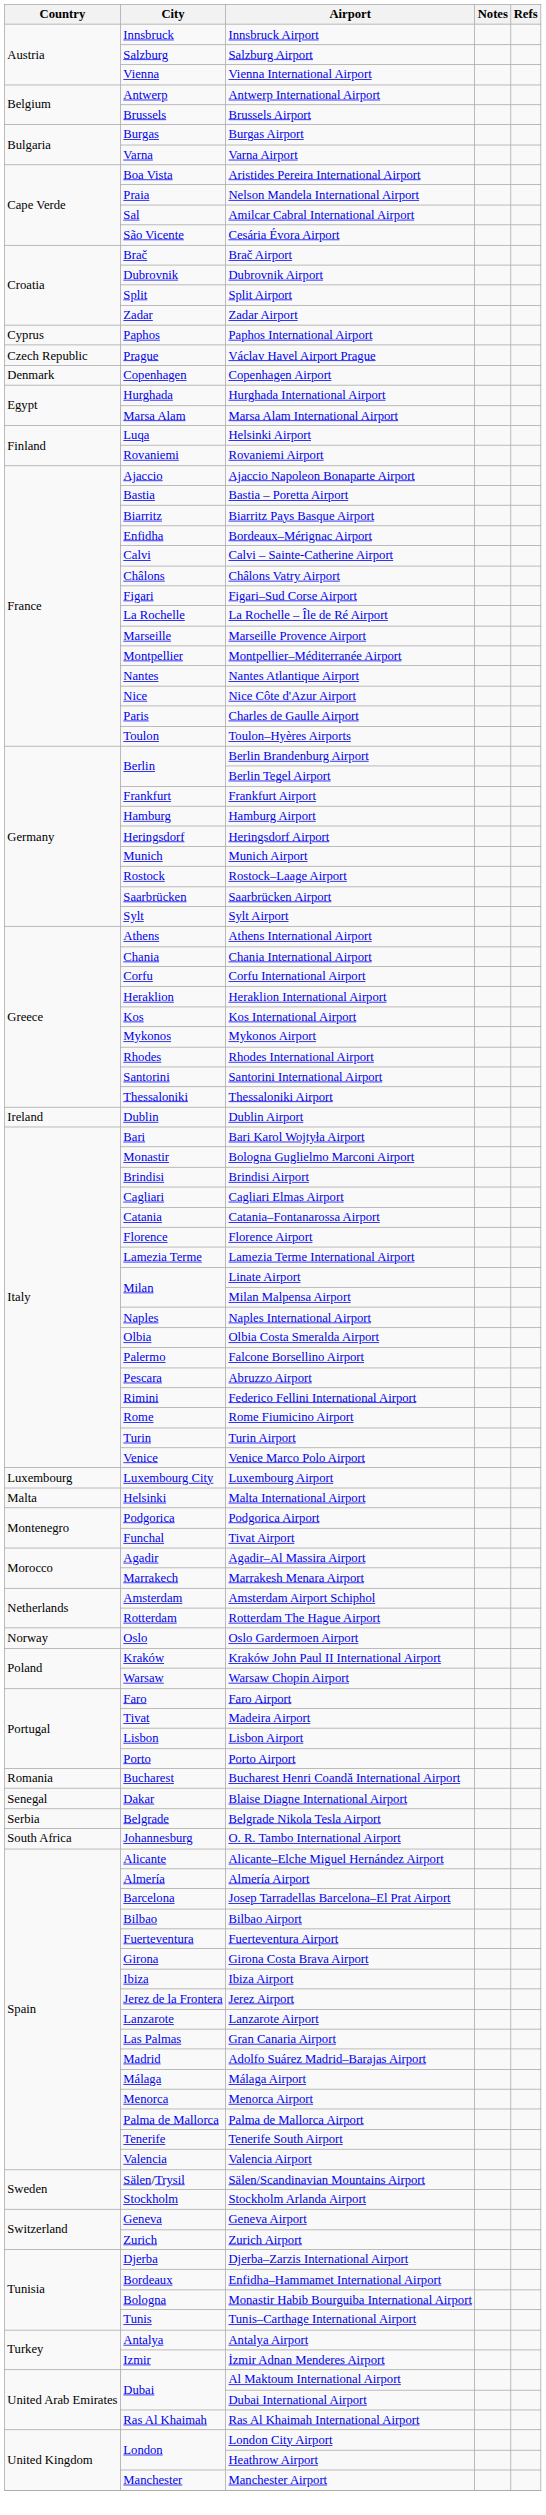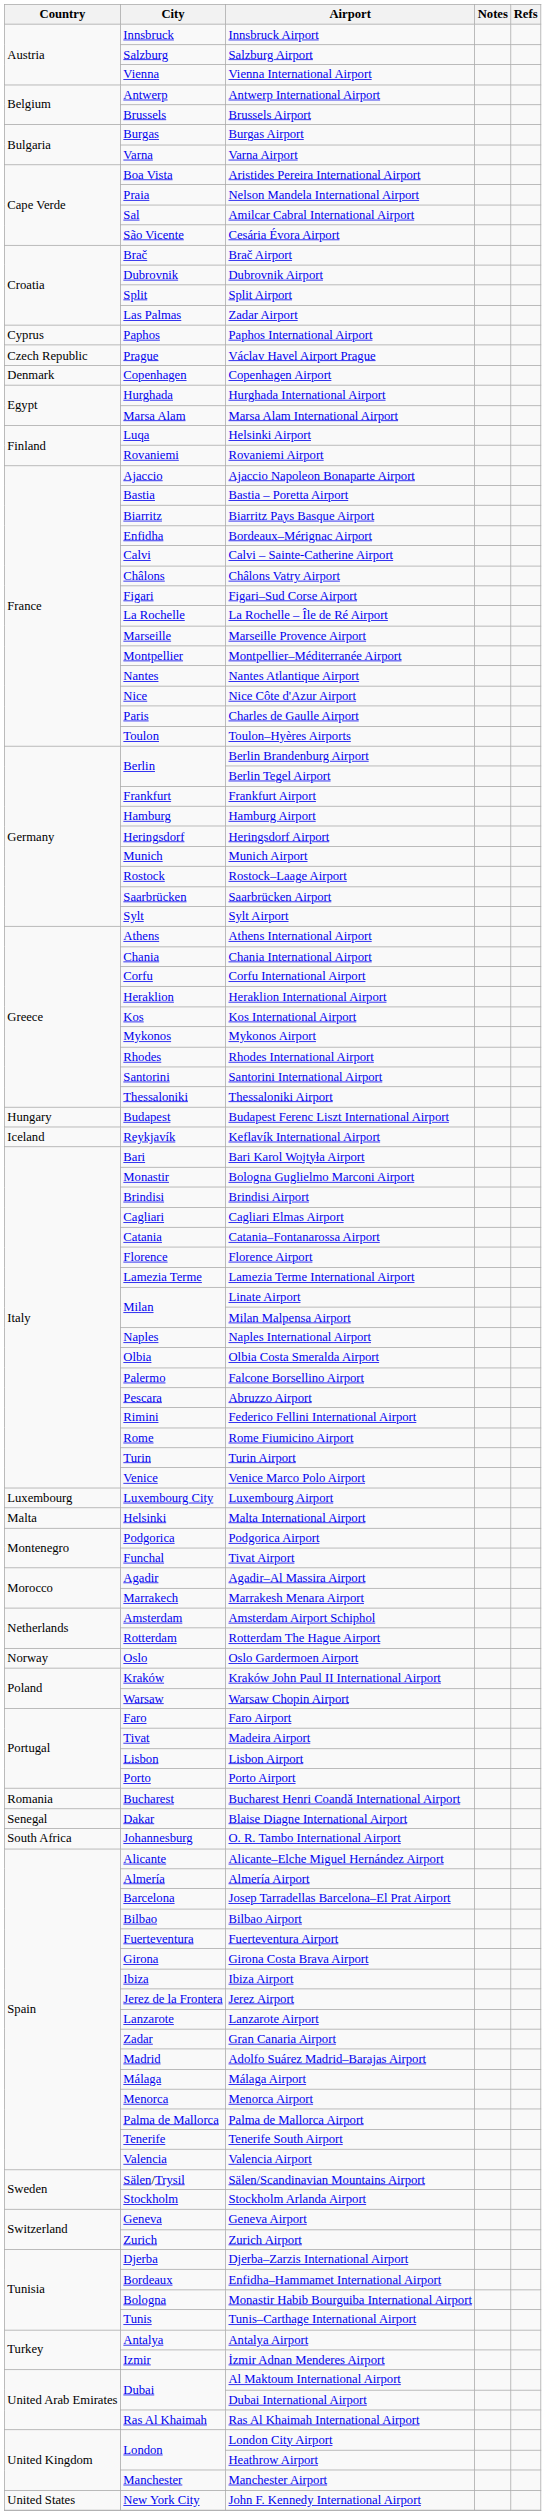Zadar Airport | City: Zadar -> Las Palmas
+ row: Hungary | Budapest | Budapest Ferenc Liszt International Airport
+ row: Iceland | Reykjavík | Keflavík International Airport
- row: Ireland | Dublin | Dublin Airport
- row: Serbia | Belgrade | Belgrade Nikola Tesla Airport
Gran Canaria Airport | City: Las Palmas -> Zadar
+ row: United States | New York City | John F. Kennedy International Airport
